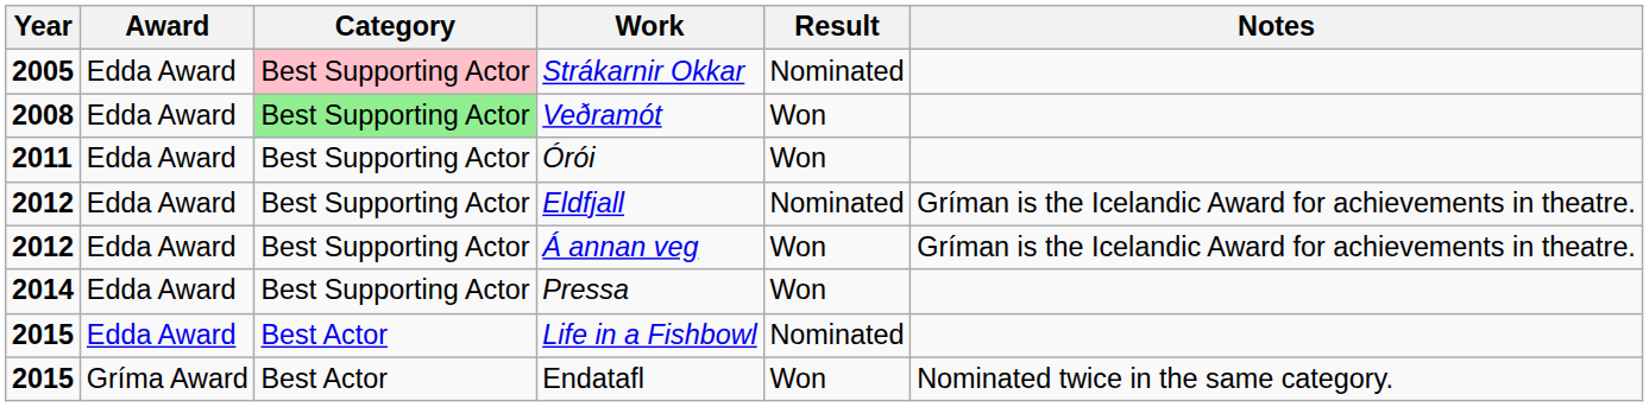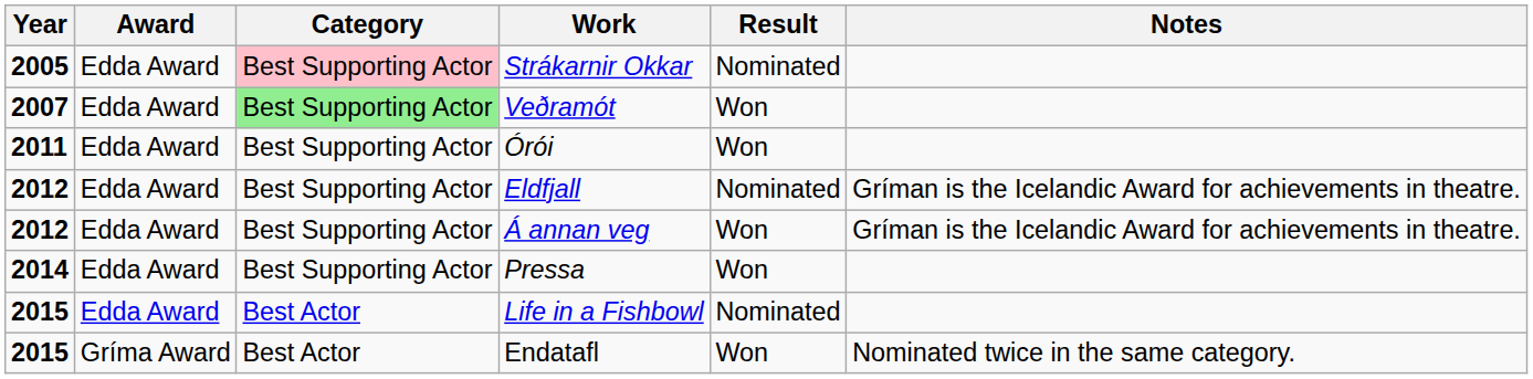Veðramót | Year: 2008 -> 2007
